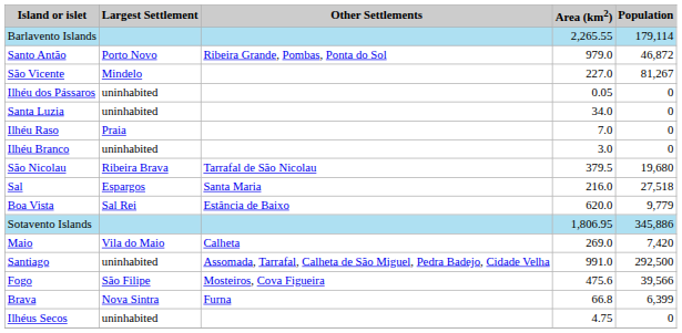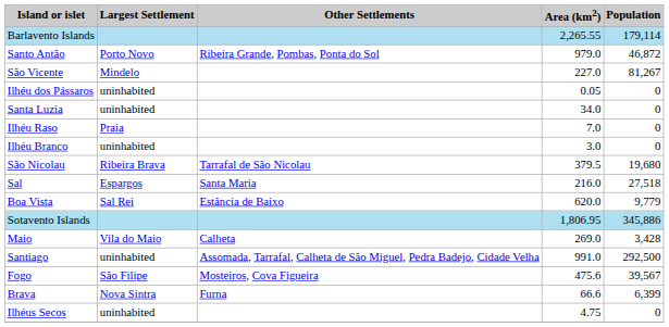Maio | Population: 7,420 -> 3,428
Fogo | Population: 39,566 -> 39,567
Brava | Area (km2): 66.8 -> 66.6
